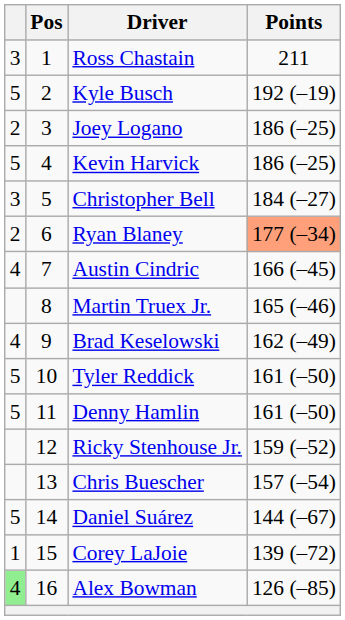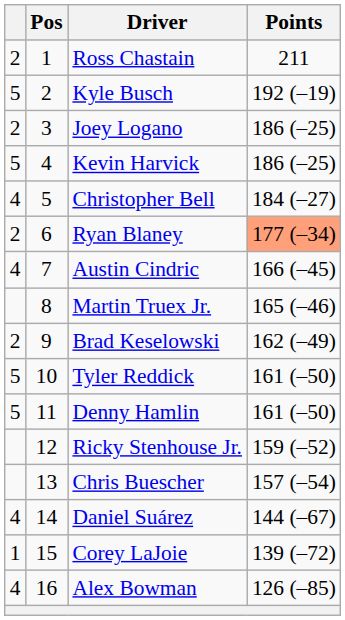Ross Chastain | column 1: 3 -> 2
Christopher Bell | column 1: 3 -> 4
Brad Keselowski | column 1: 4 -> 2
Daniel Suárez | column 1: 5 -> 4
Alex Bowman | column 1: lightgreen background -> no background
